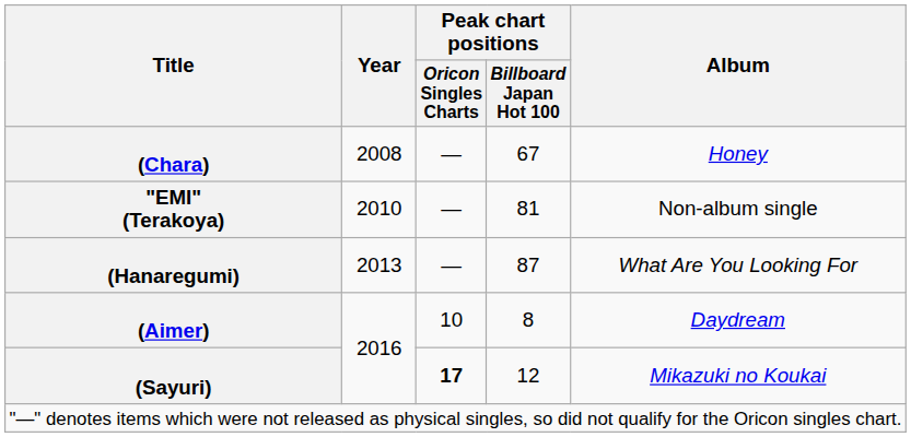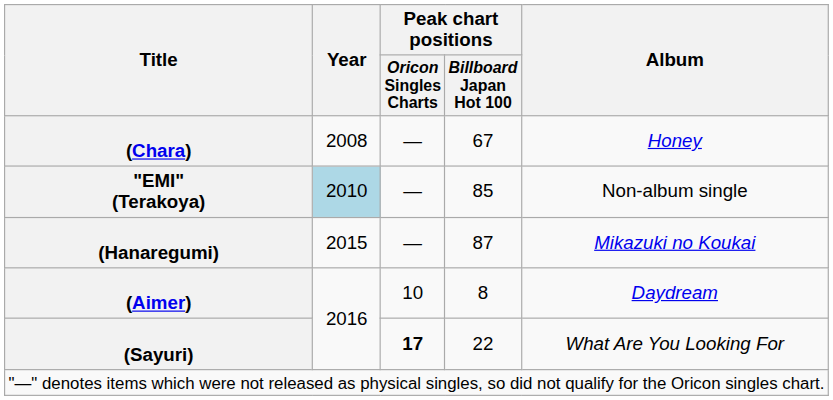"EMI" (Terakoya) | Year: no background -> lightblue background
"EMI" (Terakoya) | Peak chart positions / Billboard Japan Hot 100: 81 -> 85
(Hanaregumi) | Year: 2013 -> 2015
(Hanaregumi) | Album: What Are You Looking For -> Mikazuki no Koukai
(Sayuri) | Peak chart positions / Billboard Japan Hot 100: 12 -> 22
(Sayuri) | Album: Mikazuki no Koukai -> What Are You Looking For
